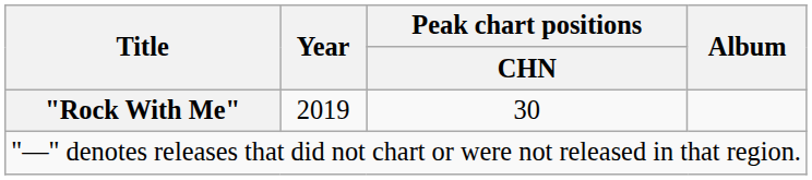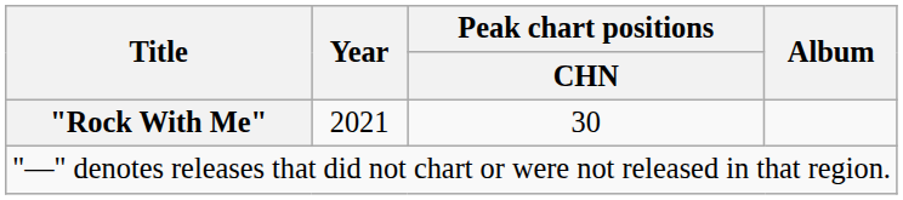"Rock With Me" | Year: 2019 -> 2021
